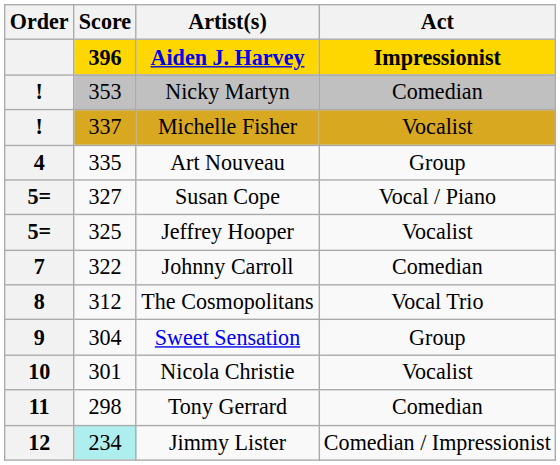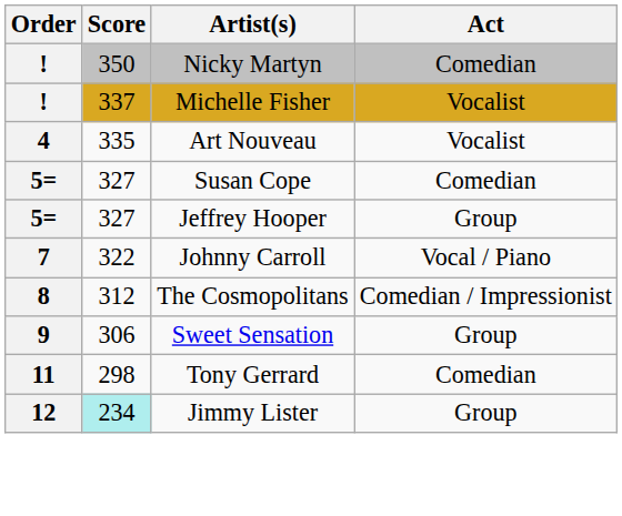- row: 396 | Aiden J. Harvey | Impressionist
Nicky Martyn | Score: 353 -> 350
Art Nouveau | Act: Group -> Vocalist
Susan Cope | Act: Vocal / Piano -> Comedian
Jeffrey Hooper | Score: 325 -> 327
Jeffrey Hooper | Act: Vocalist -> Group
Johnny Carroll | Act: Comedian -> Vocal / Piano
The Cosmopolitans | Act: Vocal Trio -> Comedian / Impressionist
Sweet Sensation | Score: 304 -> 306
- row: 10 | 301 | Nicola Christie | Vocalist
Jimmy Lister | Act: Comedian / Impressionist -> Group
